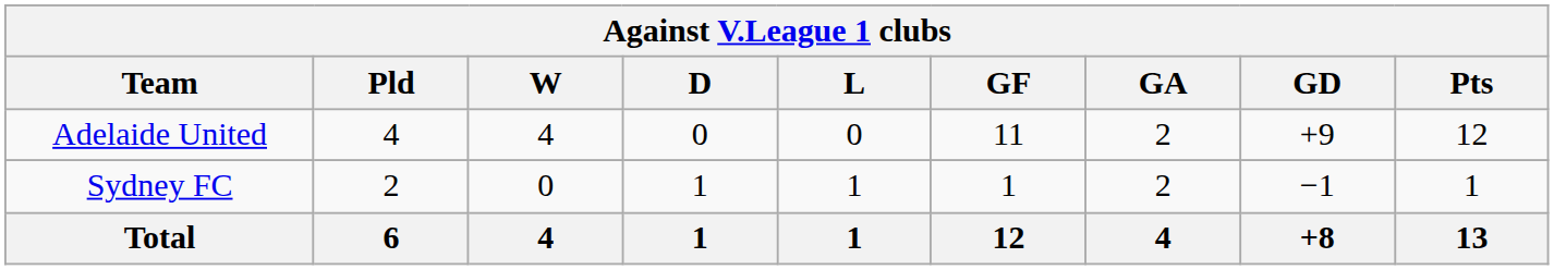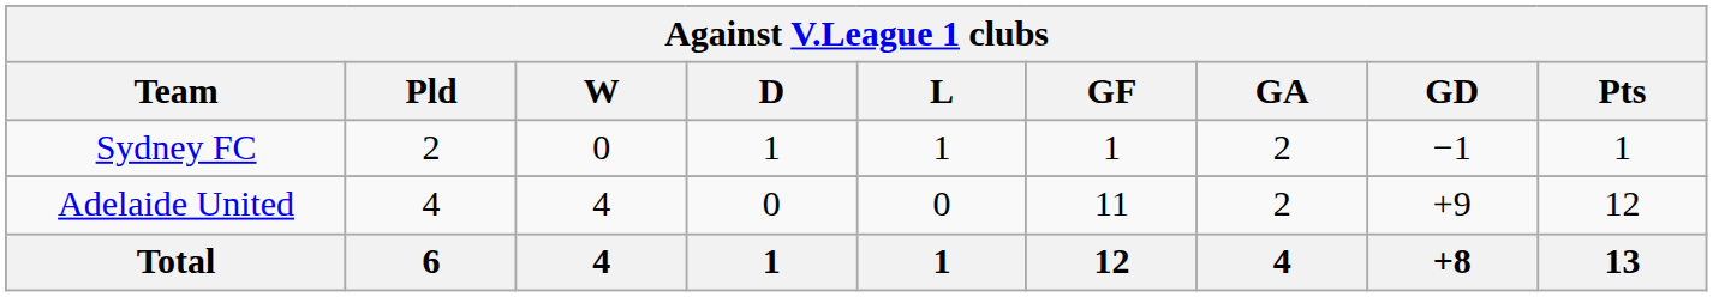rows swapped: Adelaide United <-> Sydney FC
